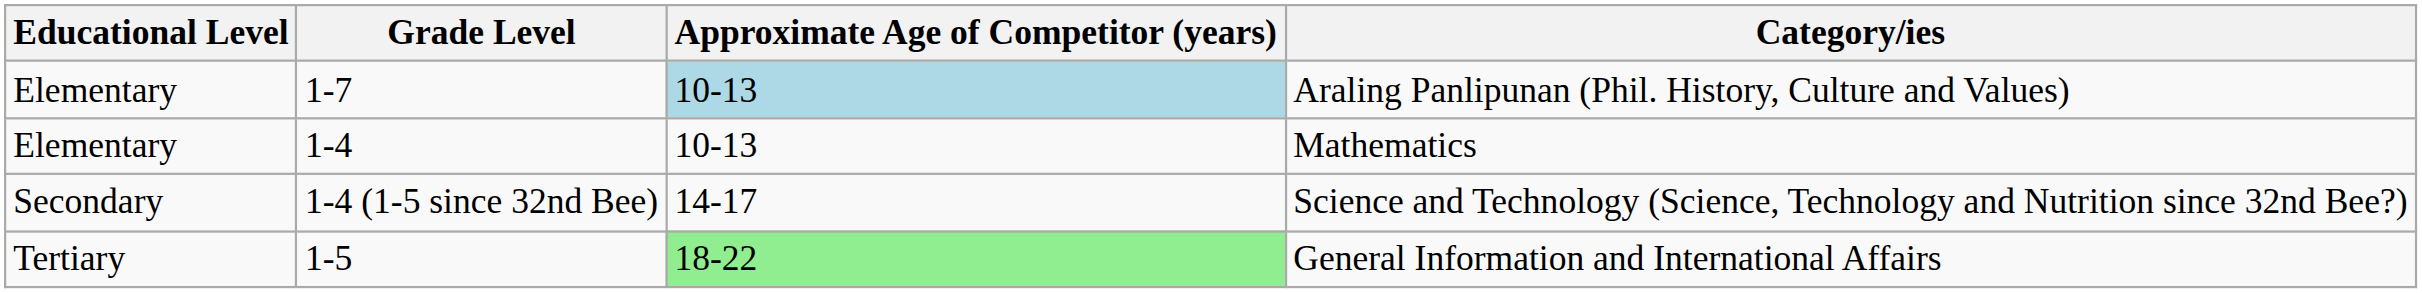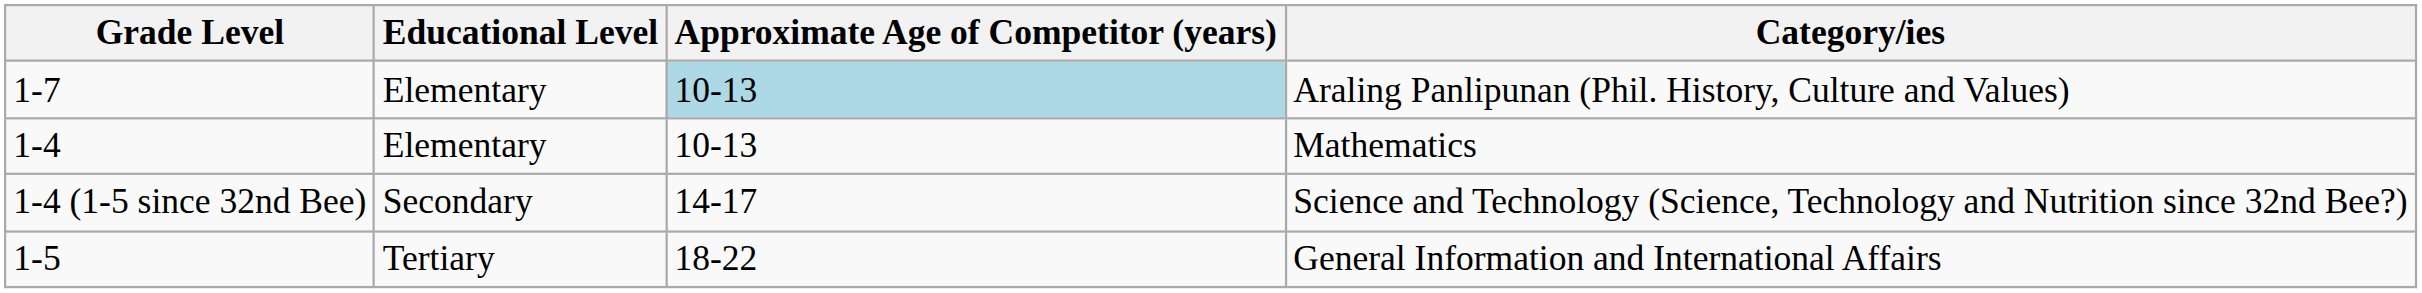columns swapped: Educational Level <-> Grade Level
General Information and International Affairs | Approximate Age of Competitor (years): lightgreen background -> no background
